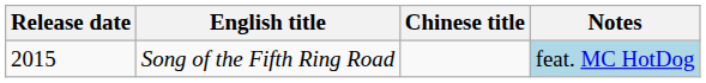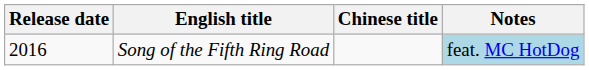Song of the Fifth Ring Road | Release date: 2015 -> 2016
